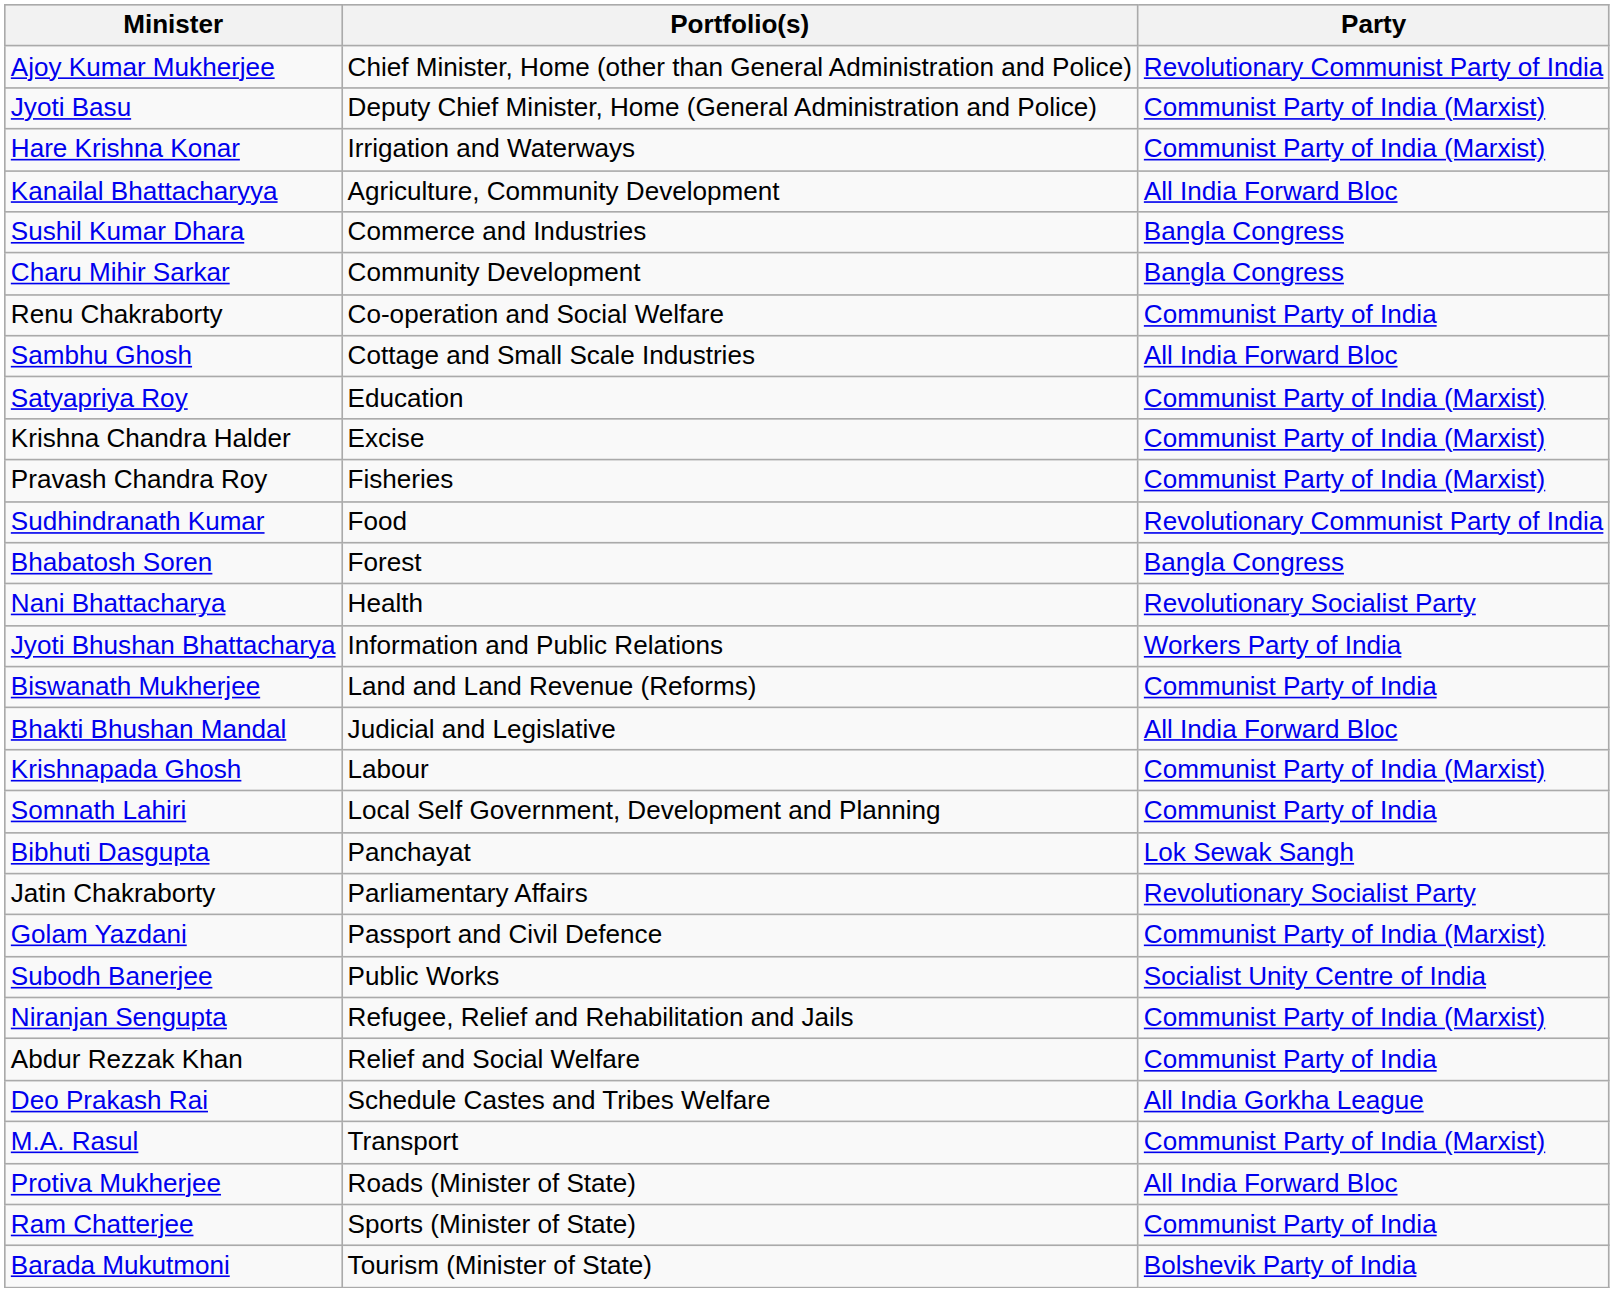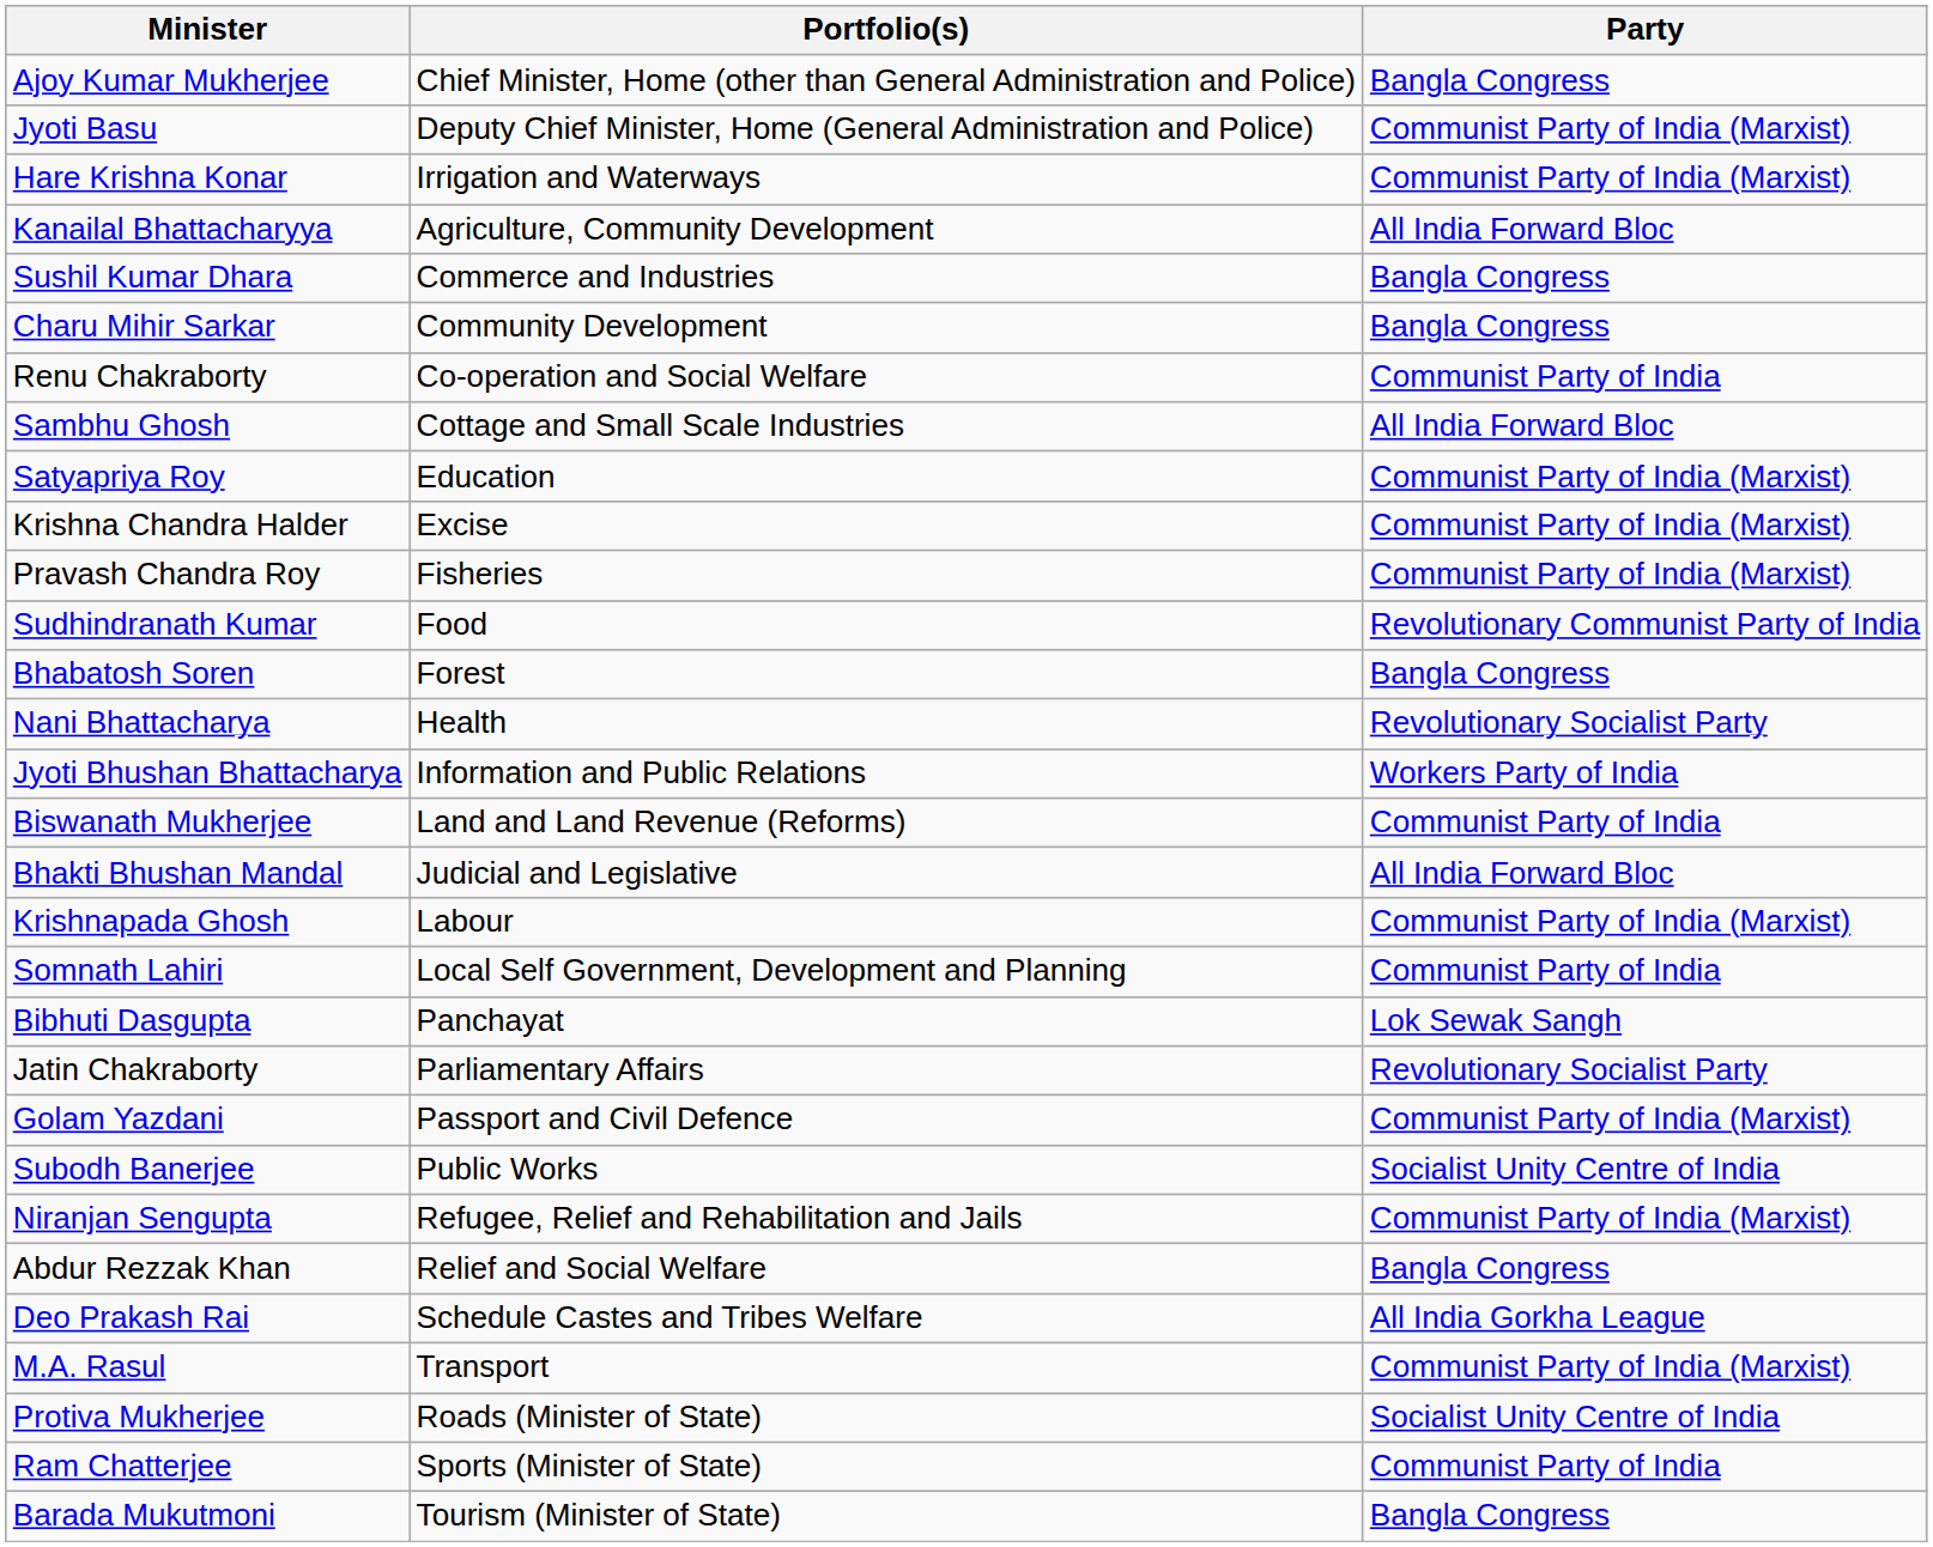Ajoy Kumar Mukherjee | Party: Revolutionary Communist Party of India -> Bangla Congress
Abdur Rezzak Khan | Party: Communist Party of India -> Bangla Congress
Protiva Mukherjee | Party: All India Forward Bloc -> Socialist Unity Centre of India
Barada Mukutmoni | Party: Bolshevik Party of India -> Bangla Congress
